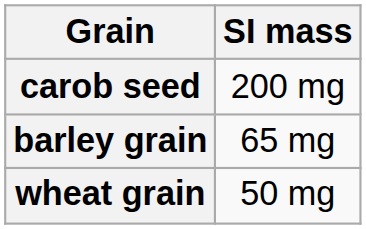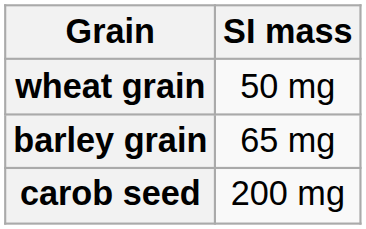rows swapped: carob seed <-> wheat grain
